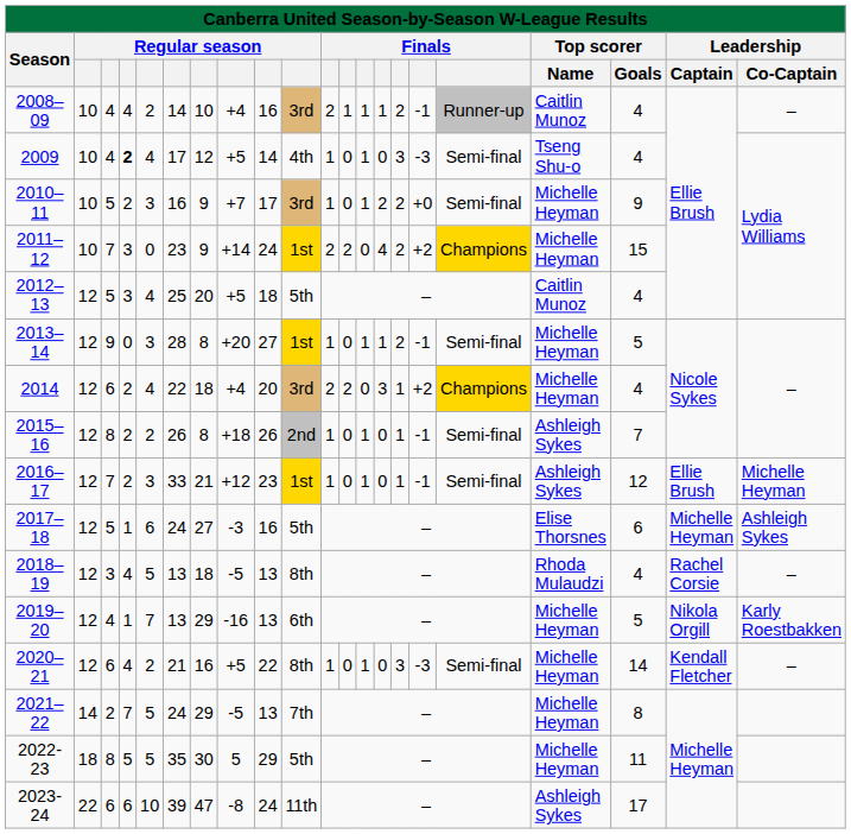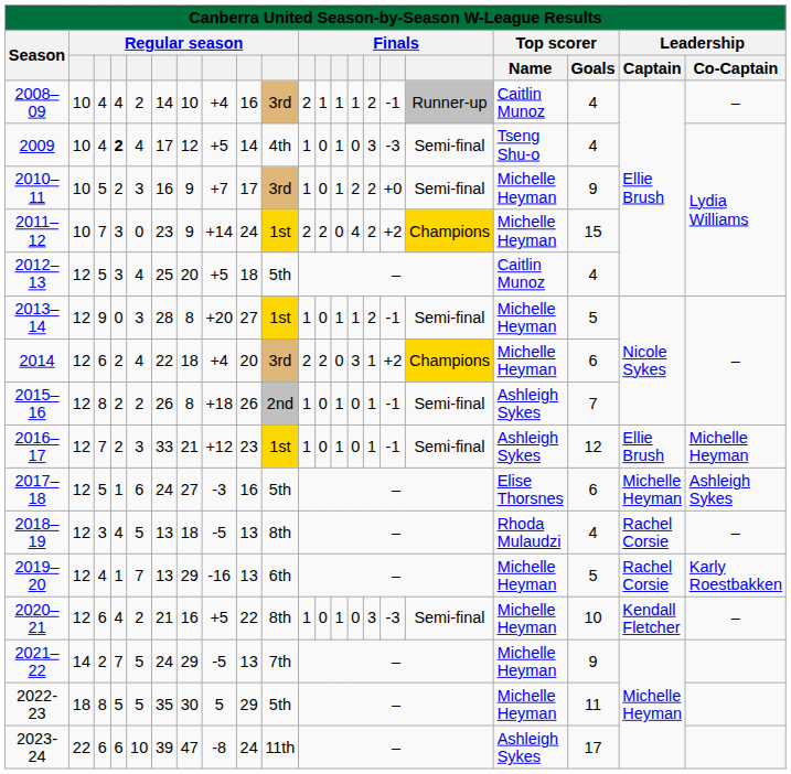2014 | Top scorer / Goals: 4 -> 6
2019–20 | Leadership / Captain: Nikola Orgill -> Rachel Corsie
2020–21 | Top scorer / Goals: 14 -> 10
2021–22 | Top scorer / Goals: 8 -> 9
